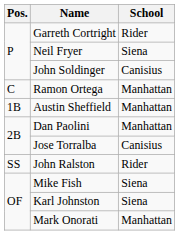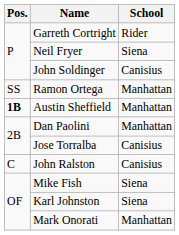Ramon Ortega | Pos.: C -> SS
Austin Sheffield | Pos.: normal -> bold
John Ralston | Pos.: SS -> C
John Ralston | School: Rider -> Canisius
